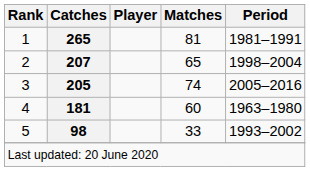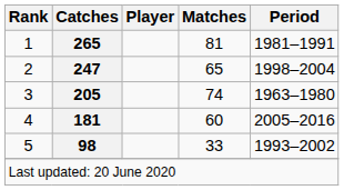2 | Catches: 207 -> 247
3 | Period: 2005–2016 -> 1963–1980
4 | Period: 1963–1980 -> 2005–2016
